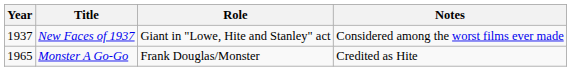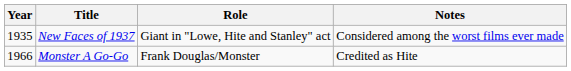New Faces of 1937 | Year: 1937 -> 1935
Monster A Go-Go | Year: 1965 -> 1966
